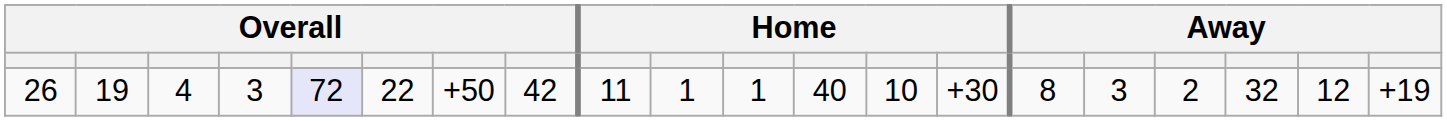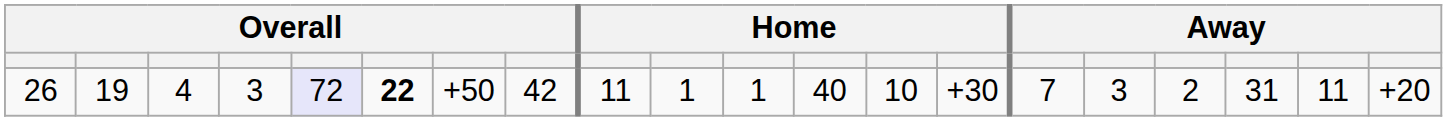26 | column 6: normal -> bold
26 | column 15: 8 -> 7
26 | column 18: 32 -> 31
26 | column 19: 12 -> 11
26 | column 20: +19 -> +20
